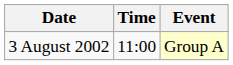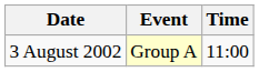columns swapped: Time <-> Event
